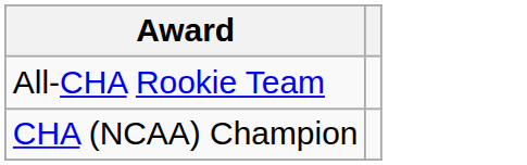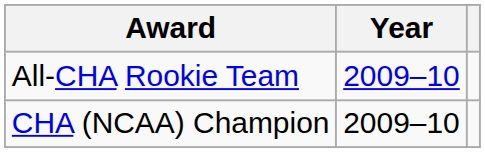+ column: Year | 2009–10 | 2009–10
